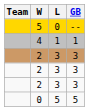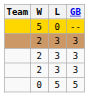- row: 4 | 1 | 1
